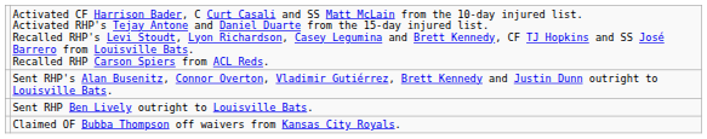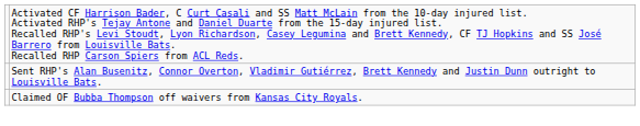- row: Sent RHP Ben Lively outright to Louisville Bats.
